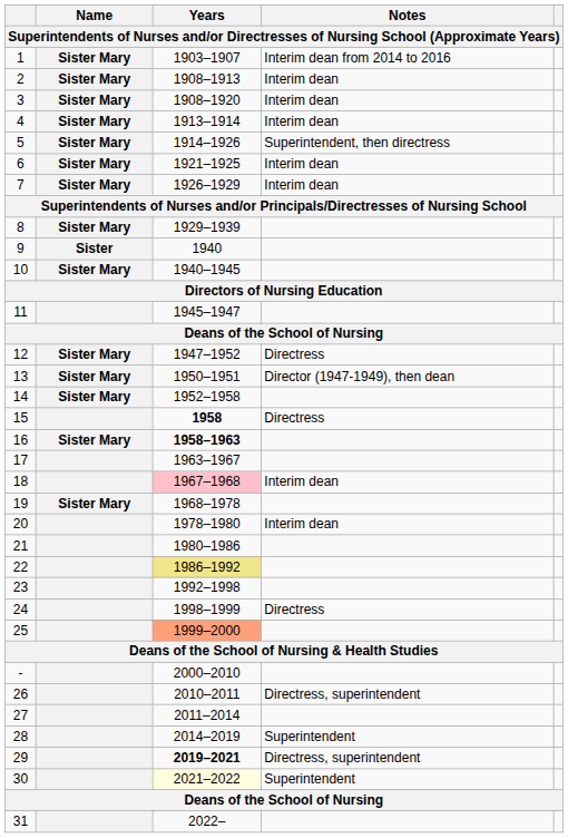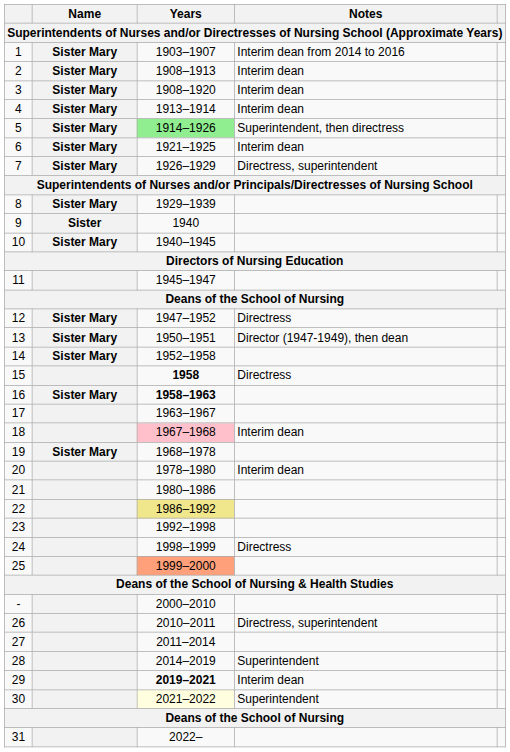5 | Years: no background -> lightgreen background
7 | Notes: Interim dean -> Directress, superintendent
29 | Notes: Directress, superintendent -> Interim dean
